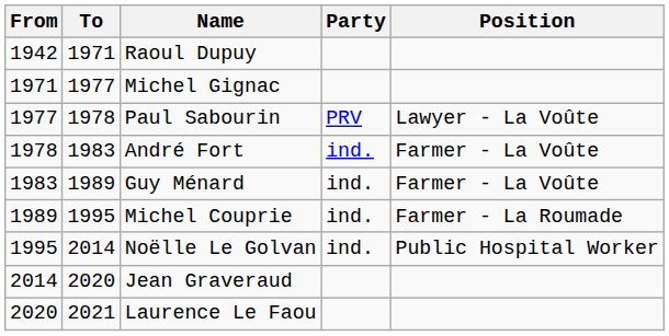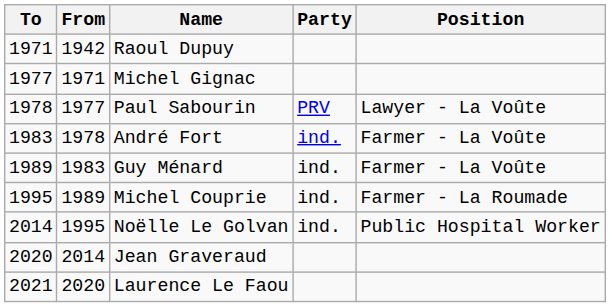columns swapped: From <-> To
